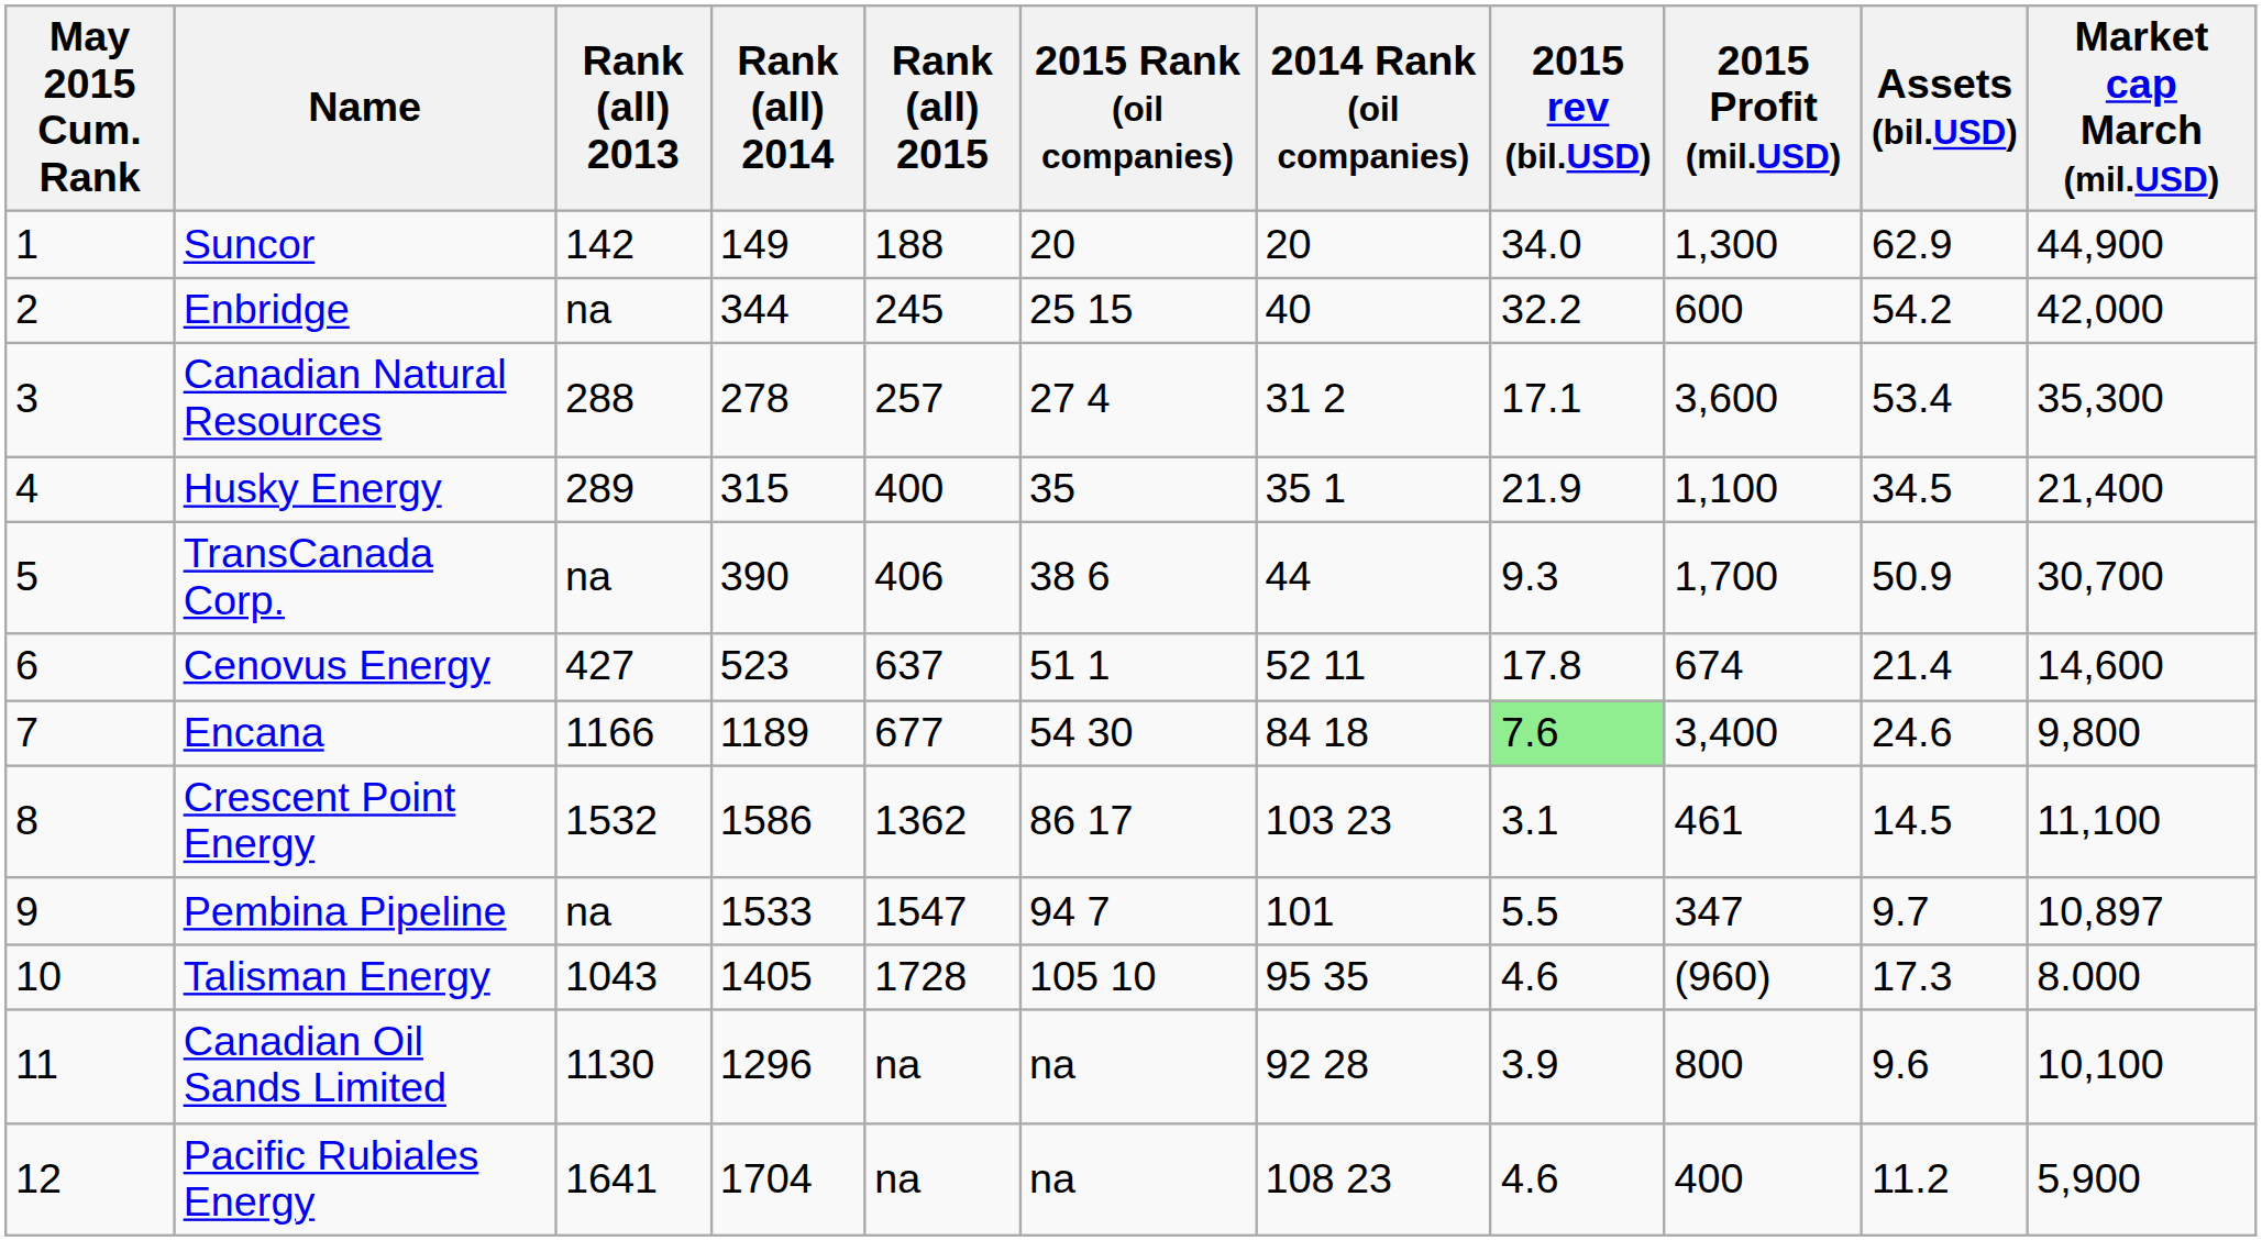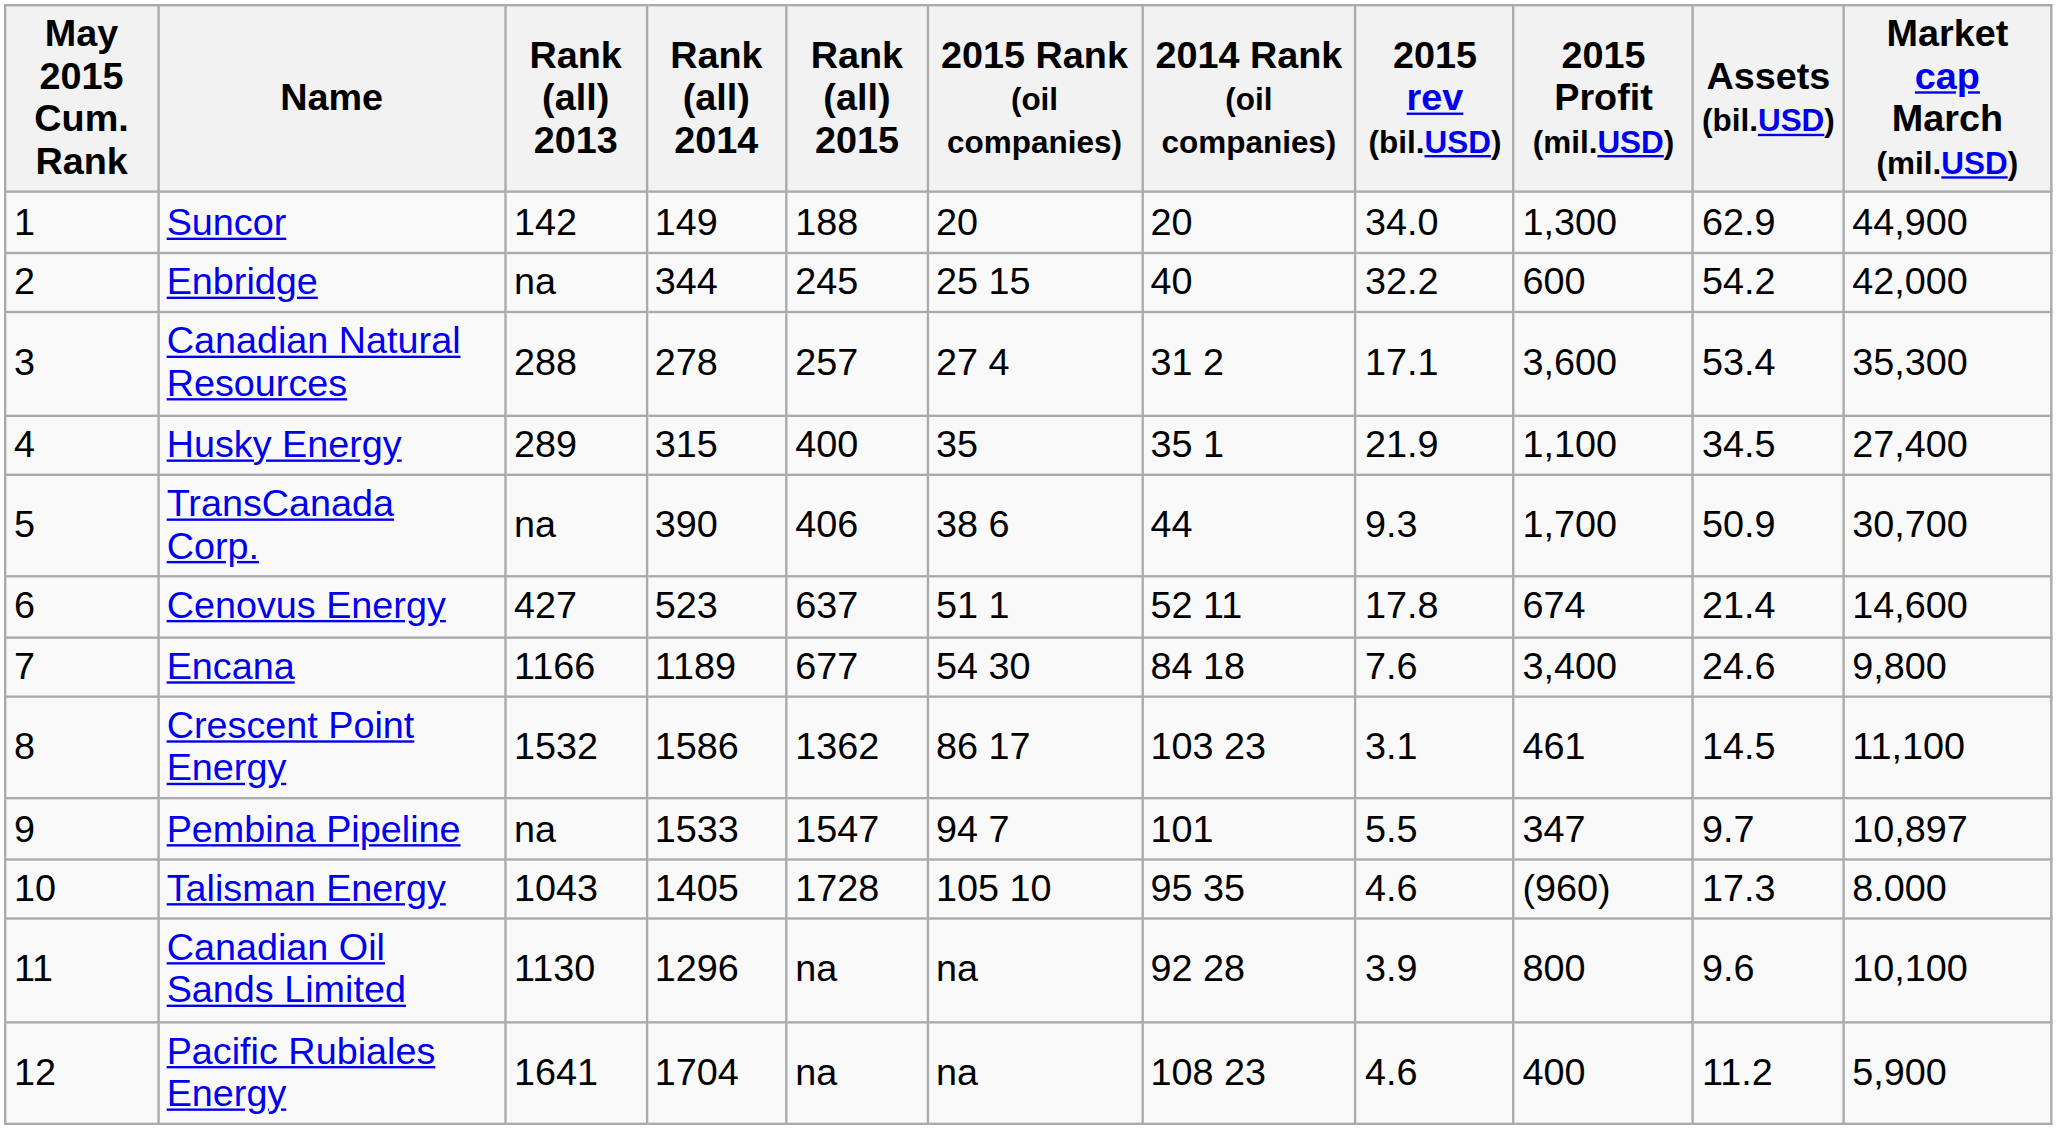Husky Energy | Market cap March (mil.USD): 21,400 -> 27,400
Encana | 2015 rev (bil.USD): lightgreen background -> no background
